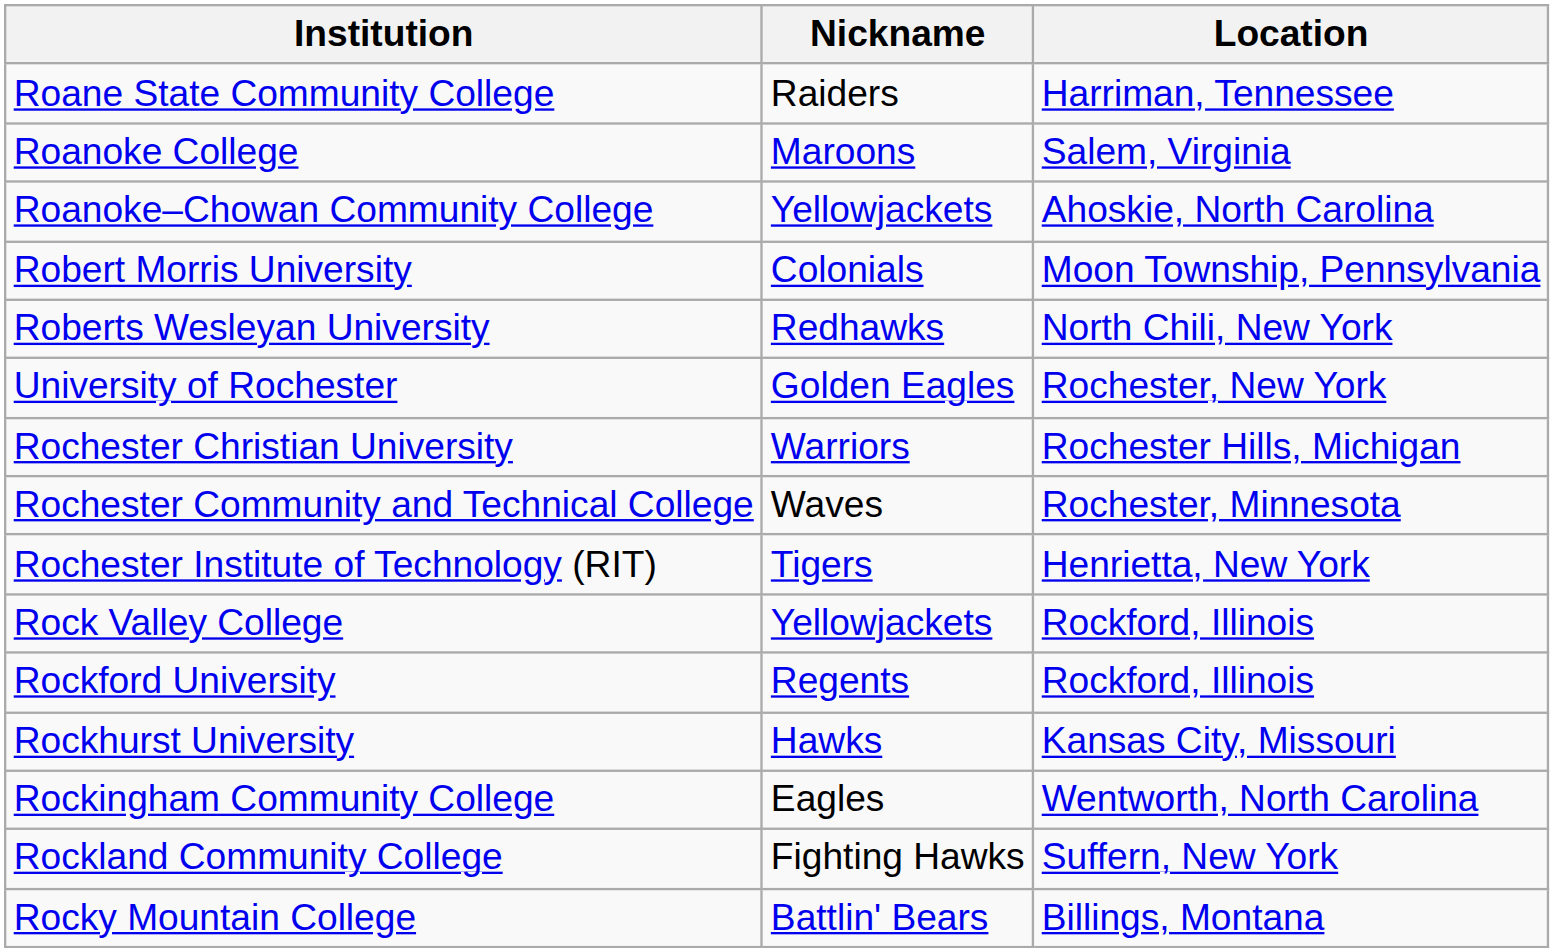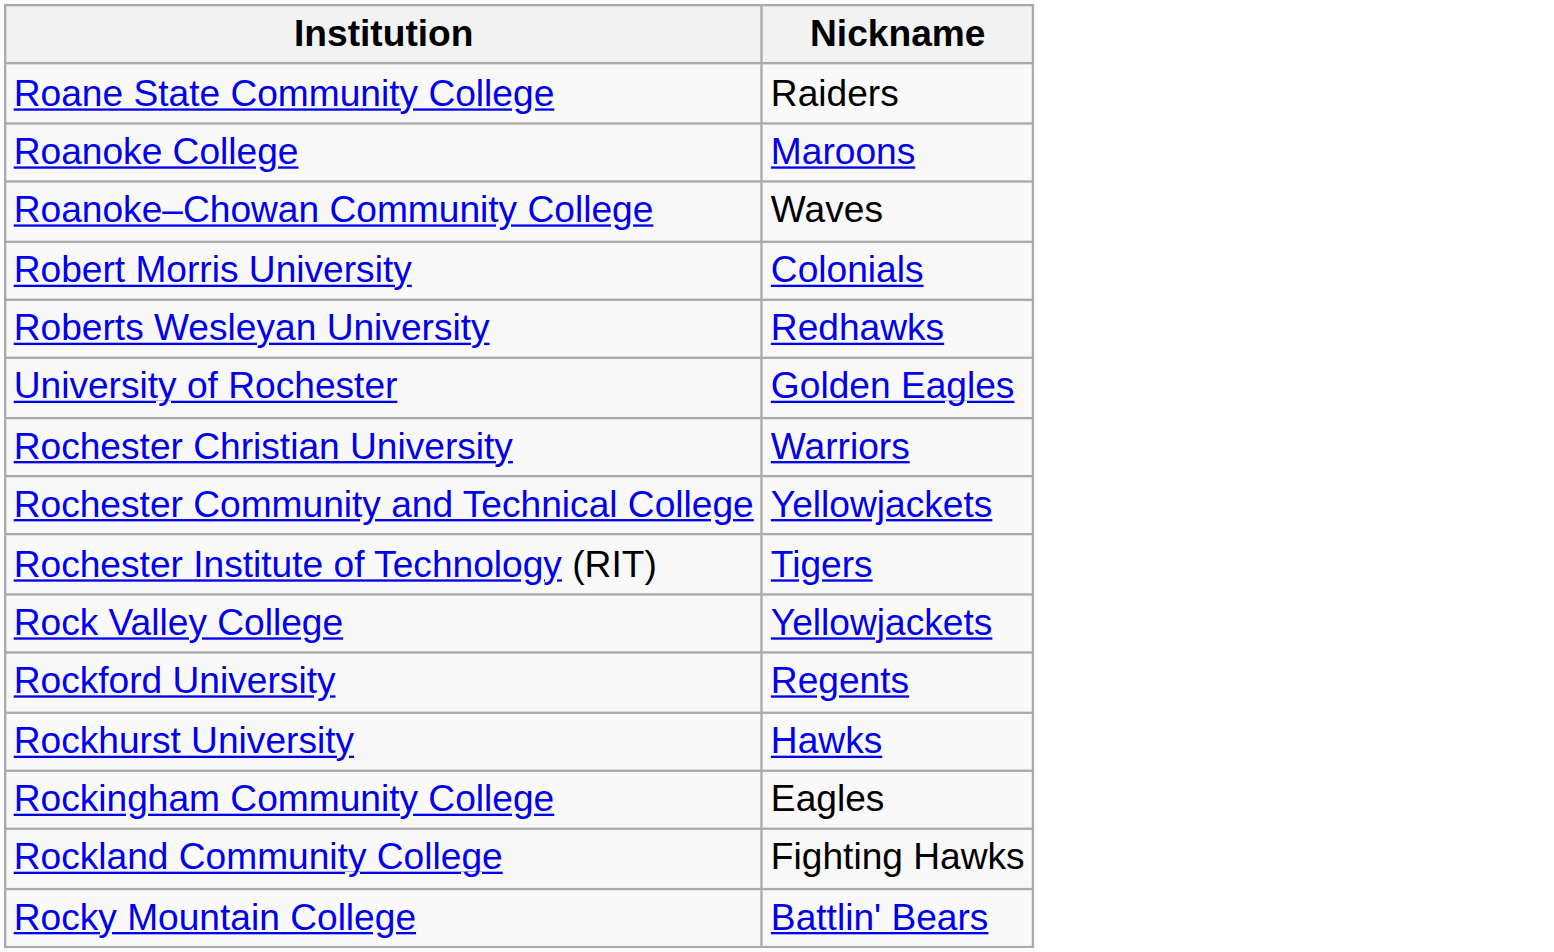- column: Location | Harriman, Tennessee | Salem, Virginia | Ahoskie, North Carolina | Moon Township, Pennsylvania | North Chili, New York | Rochester, New York | Rochester Hills, Michigan | Rochester, Minnesota | Henrietta, New York | Rockford, Illinois | Rockford, Illinois | Kansas City, Missouri | Wentworth, North Carolina | Suffern, New York | Billings, Montana
Roanoke–Chowan Community College | Nickname: Yellowjackets -> Waves
Rochester Community and Technical College | Nickname: Waves -> Yellowjackets
